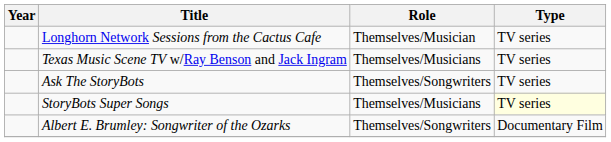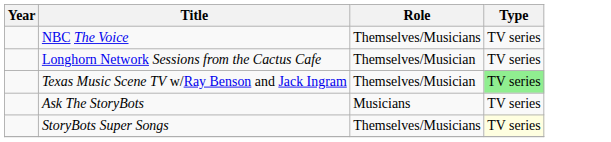+ row: NBC The Voice | Themselves/Musicians | TV series
Texas Music Scene TV w/Ray Benson and Jack Ingram | Role: Themselves/Musicians -> Themselves/Musician
Texas Music Scene TV w/Ray Benson and Jack Ingram | Type: no background -> lightgreen background
Ask The StoryBots | Role: Themselves/Songwriters -> Musicians
- row: Albert E. Brumley: Songwriter of the Ozarks | Themselves/Songwriters | Documentary Film
